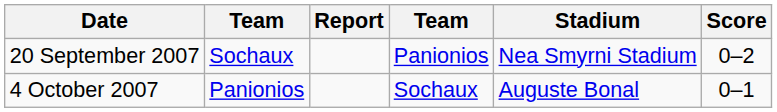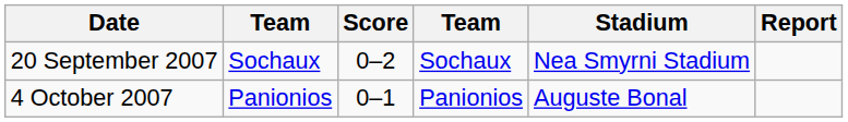columns swapped: Score <-> Report
20 September 2007 | column 4: Panionios -> Sochaux
4 October 2007 | column 4: Sochaux -> Panionios
